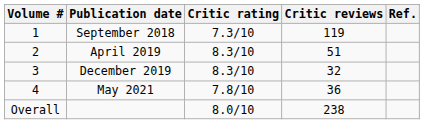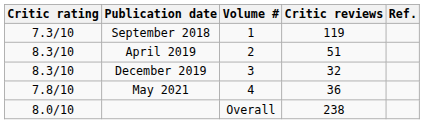columns swapped: Volume # <-> Critic rating
